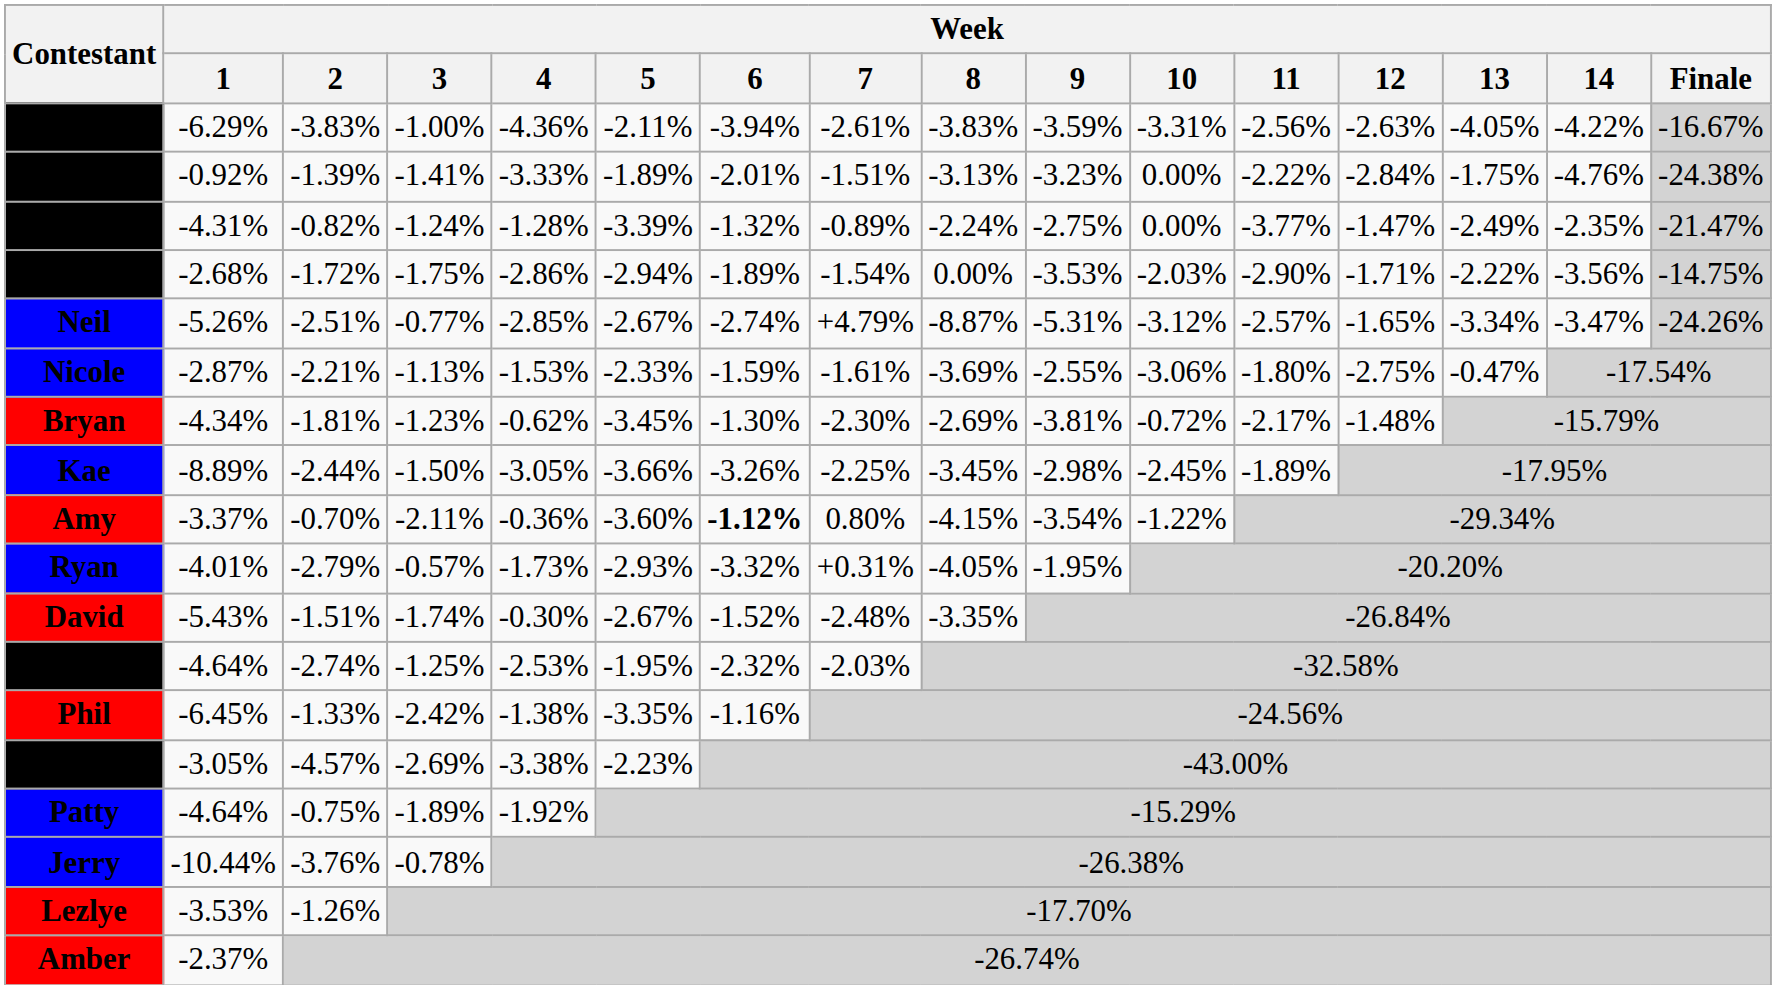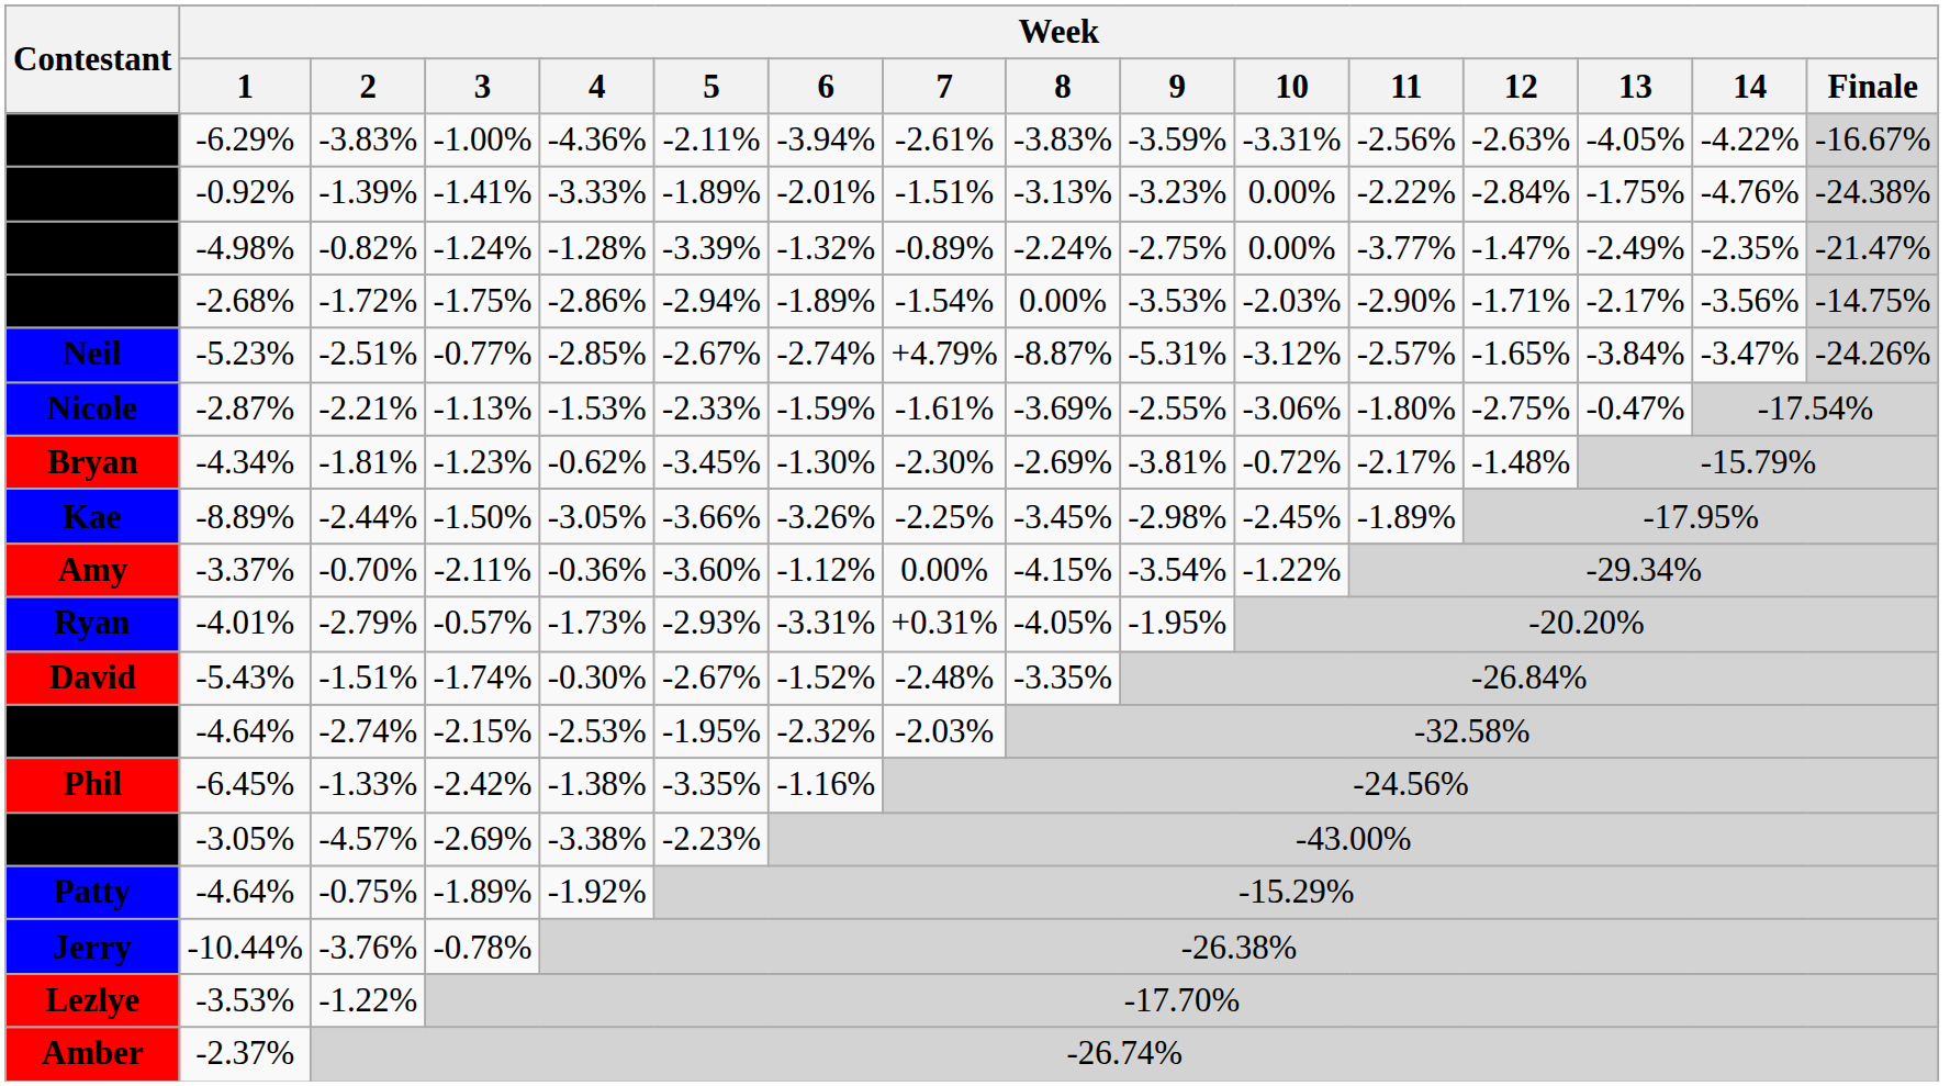Hollie | Week / 1: -4.31% -> -4.98%
Isabeau | Week / 13: -2.22% -> -2.17%
Neil | Week / 1: -5.26% -> -5.23%
Neil | Week / 13: -3.34% -> -3.84%
Amy | Week / 6: bold -> normal
Amy | Week / 7: 0.80% -> 0.00%
Ryan | Week / 6: -3.32% -> -3.31%
Jez | Week / 3: -1.25% -> -2.15%
Lezlye | Week / 2: -1.26% -> -1.22%
